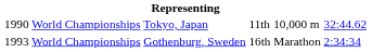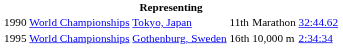Tokyo, Japan | column 5: 10,000 m -> Marathon
Gothenburg, Sweden | column 1: 1993 -> 1995
Gothenburg, Sweden | column 5: Marathon -> 10,000 m
